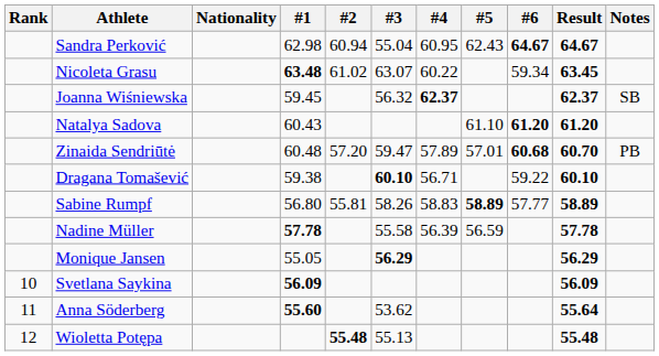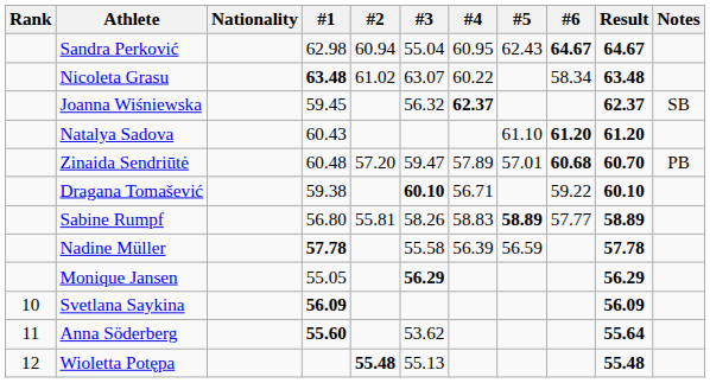Nicoleta Grasu | #6: 59.34 -> 58.34
Nicoleta Grasu | Result: 63.45 -> 63.48
